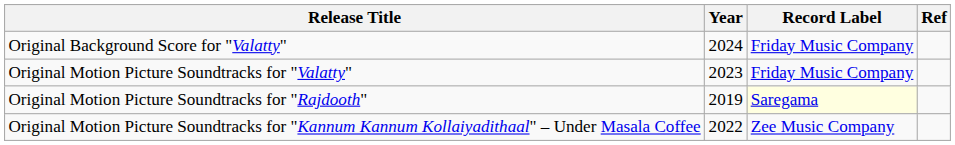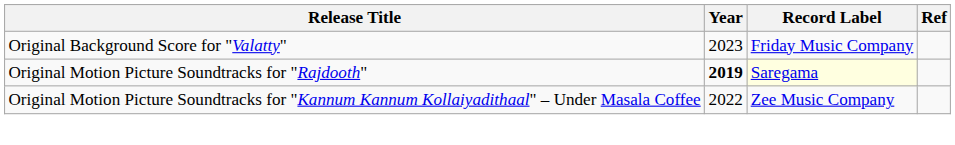Original Background Score for "Valatty" | Year: 2024 -> 2023
- row: Original Motion Picture Soundtracks for "Valatty" | 2023 | Friday Music Company
Original Motion Picture Soundtracks for "Rajdooth" | Year: normal -> bold
